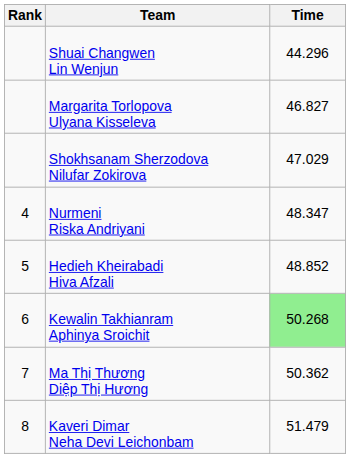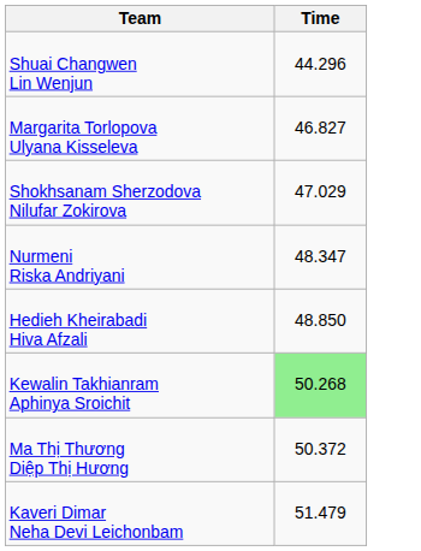- column: Rank | 4 | 5 | 6 | 7 | 8
Hedieh Kheirabadi Hiva Afzali | Time: 48.852 -> 48.850
Ma Thị Thương Diệp Thị Hương | Time: 50.362 -> 50.372
